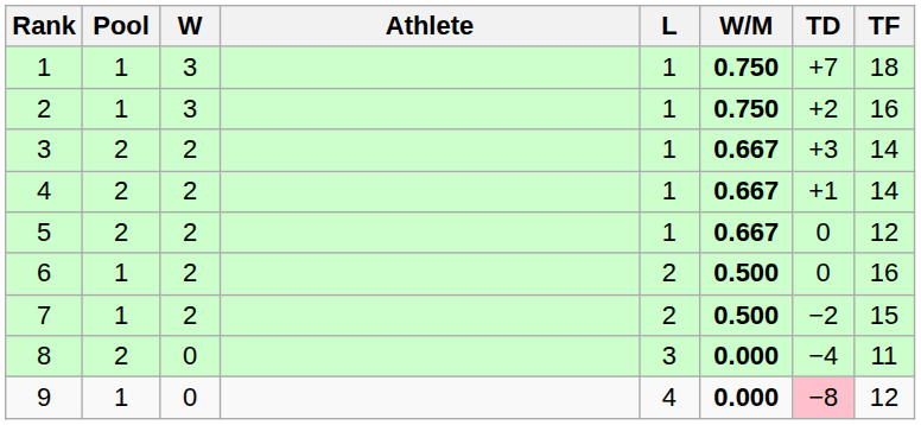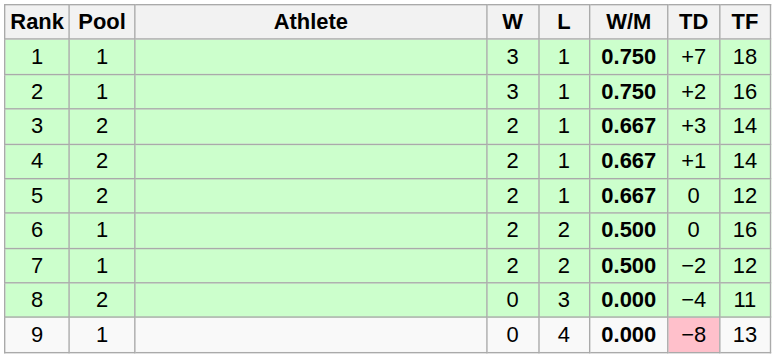columns swapped: Athlete <-> W
7 | TF: 15 -> 12
9 | TF: 12 -> 13
